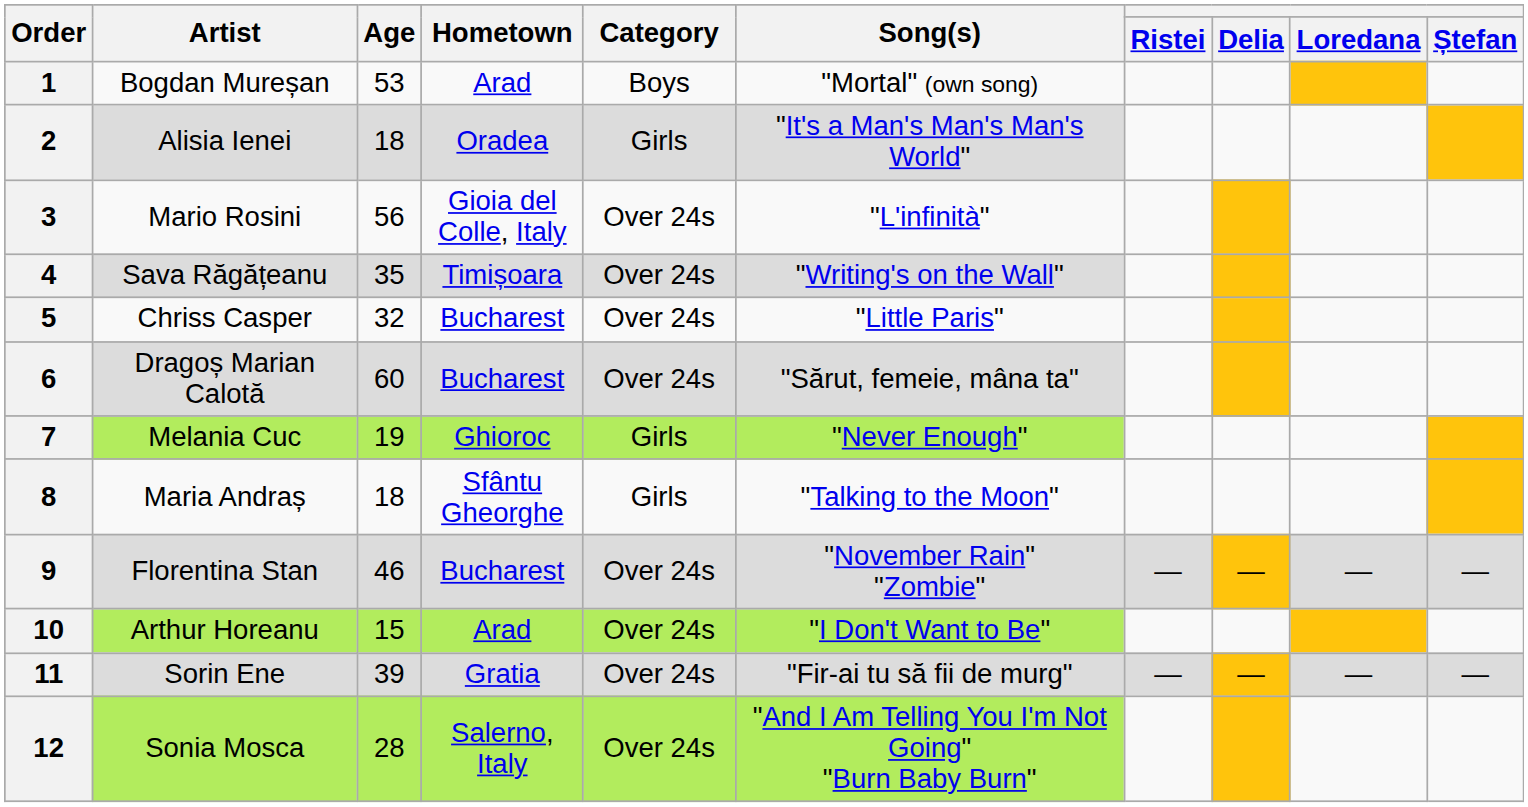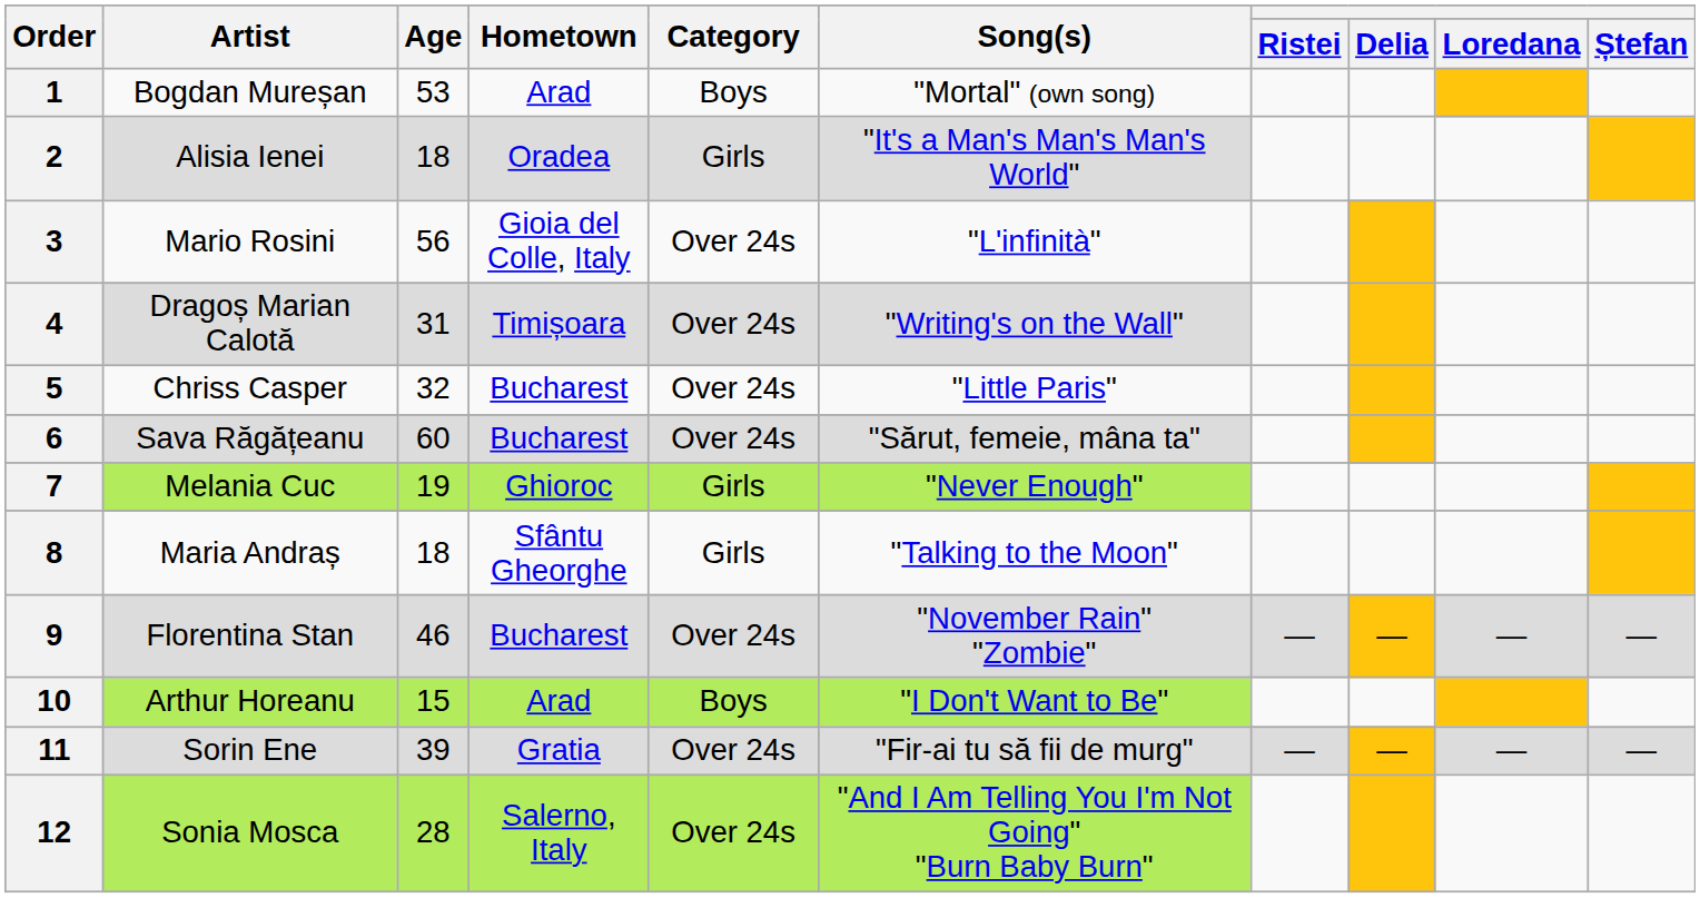4 | Artist: Sava Răgățeanu -> Dragoș Marian Calotă
4 | Age: 35 -> 31
6 | Artist: Dragoș Marian Calotă -> Sava Răgățeanu
10 | Category: Over 24s -> Boys
